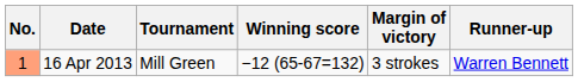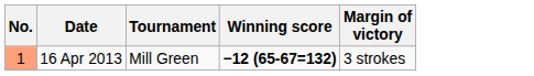- column: Runner-up | Warren Bennett
16 Apr 2013 | Winning score: normal -> bold
